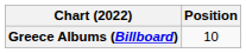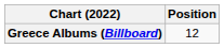Greece Albums (Billboard) | Position: 10 -> 12
